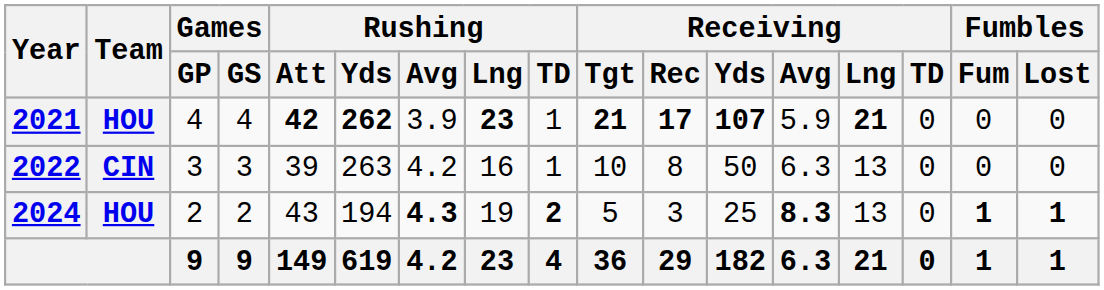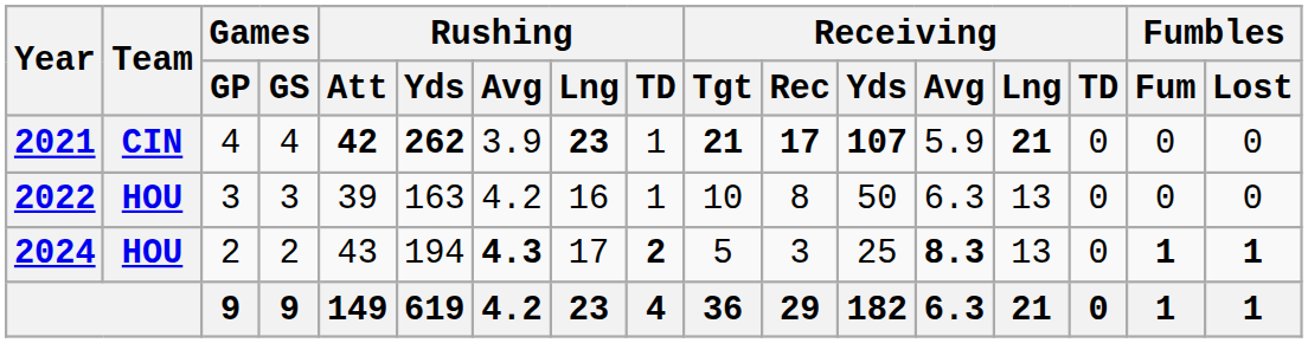2021 | Team: HOU -> CIN
2022 | Team: CIN -> HOU
2022 | Rushing / Yds: 263 -> 163
2024 | Rushing / Lng: 19 -> 17
